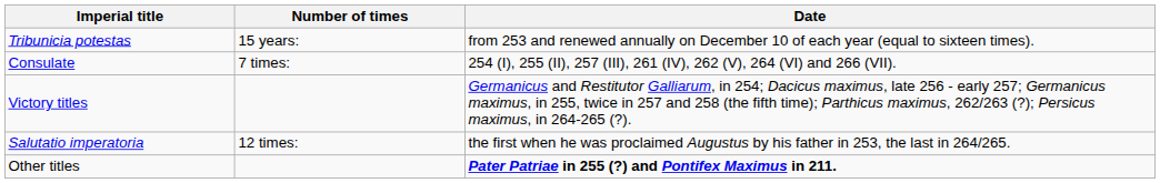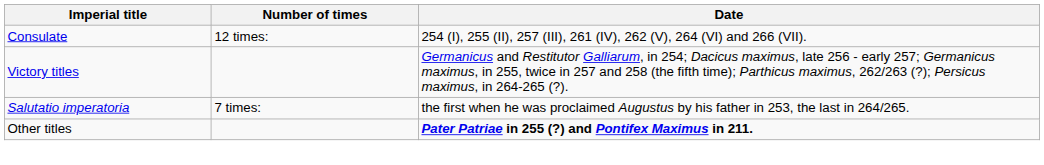- row: Tribunicia potestas | 15 years: | from 253 and renewed annually on December 10 of each year (equal to sixteen times).
Consulate | Number of times: 7 times: -> 12 times:
Salutatio imperatoria | Number of times: 12 times: -> 7 times:
